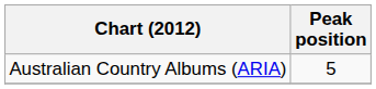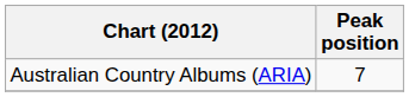Australian Country Albums (ARIA) | Peak position: 5 -> 7
